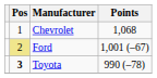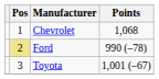Ford | Points: 1,001 (–67) -> 990 (–78)
Toyota | Pos: bold -> normal
Toyota | Points: 990 (–78) -> 1,001 (–67)
